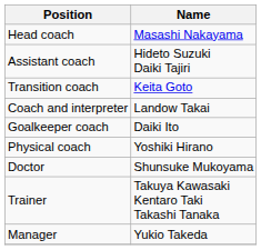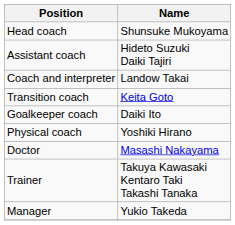Head coach | Name: Masashi Nakayama -> Shunsuke Mukoyama
rows swapped: Transition coach <-> Coach and interpreter
Doctor | Name: Shunsuke Mukoyama -> Masashi Nakayama
